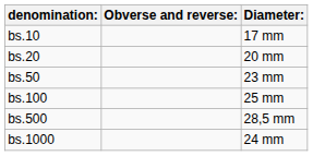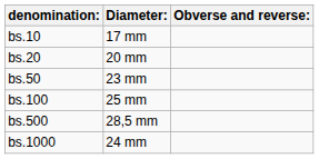columns swapped: Diameter: <-> Obverse and reverse:
